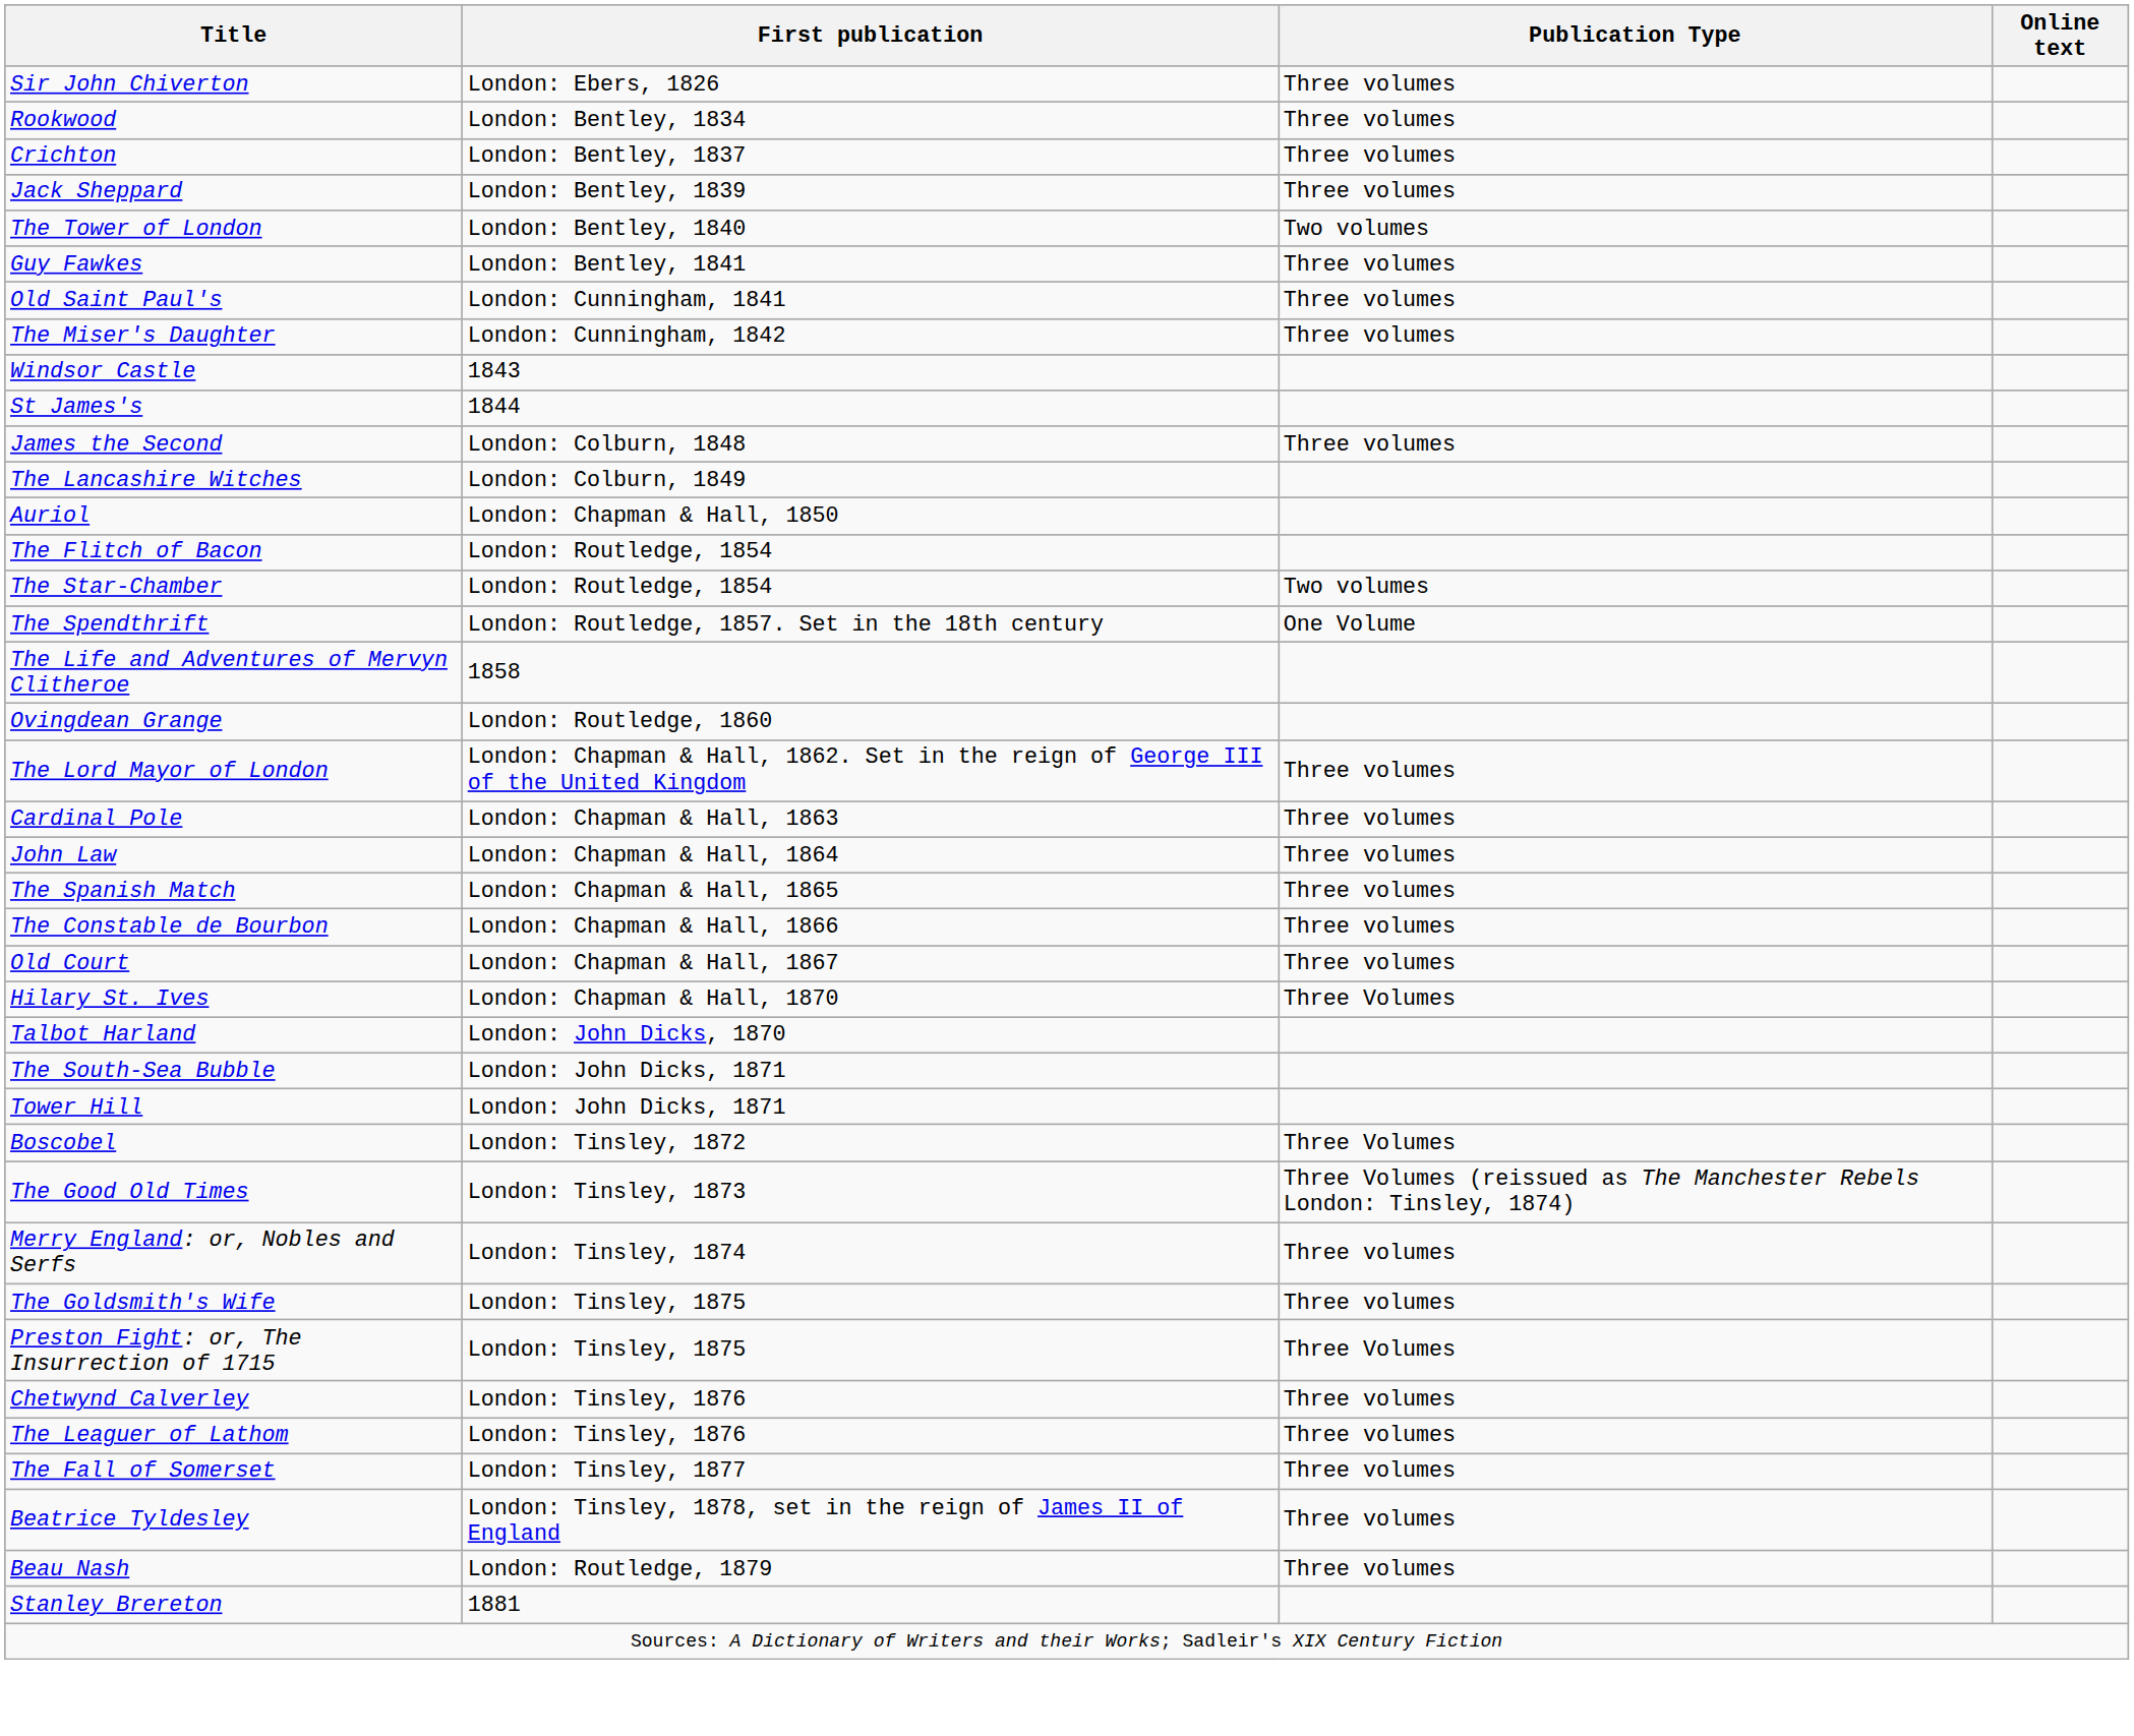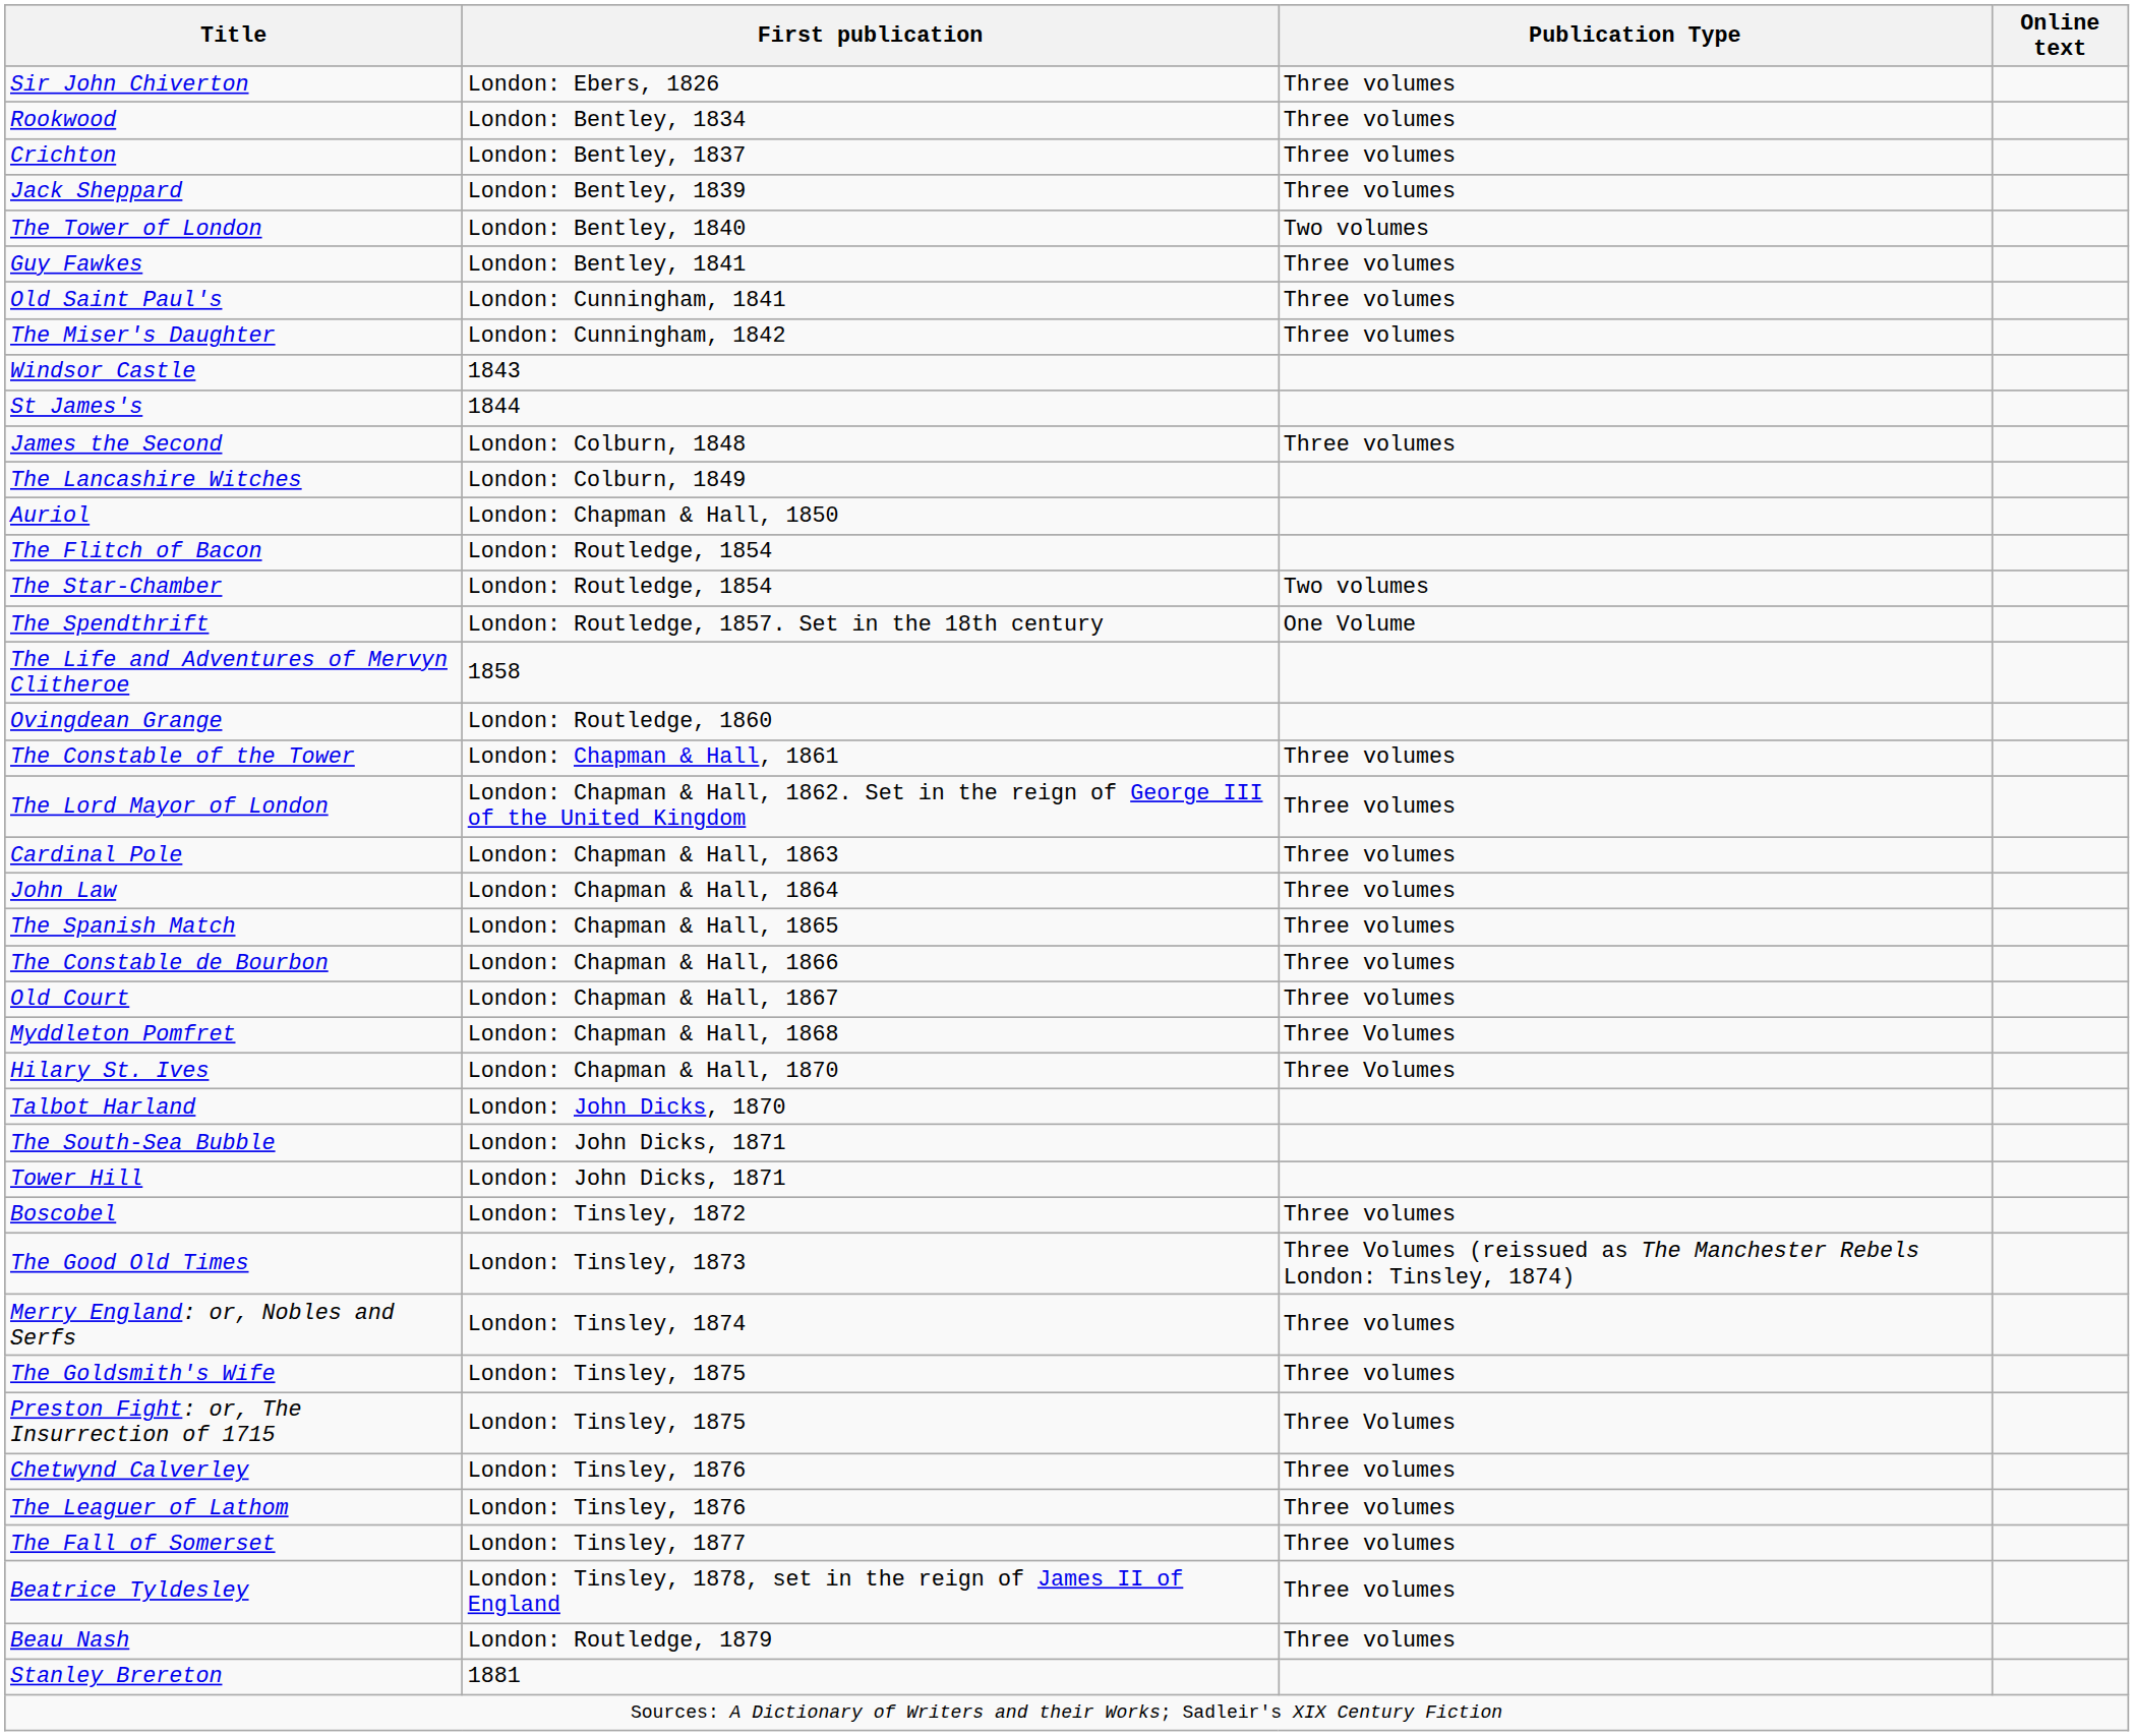+ row: The Constable of the Tower | London: Chapman & Hall, 1861 | Three volumes
+ row: Myddleton Pomfret | London: Chapman & Hall, 1868 | Three Volumes
Boscobel | Publication Type: Three Volumes -> Three volumes
